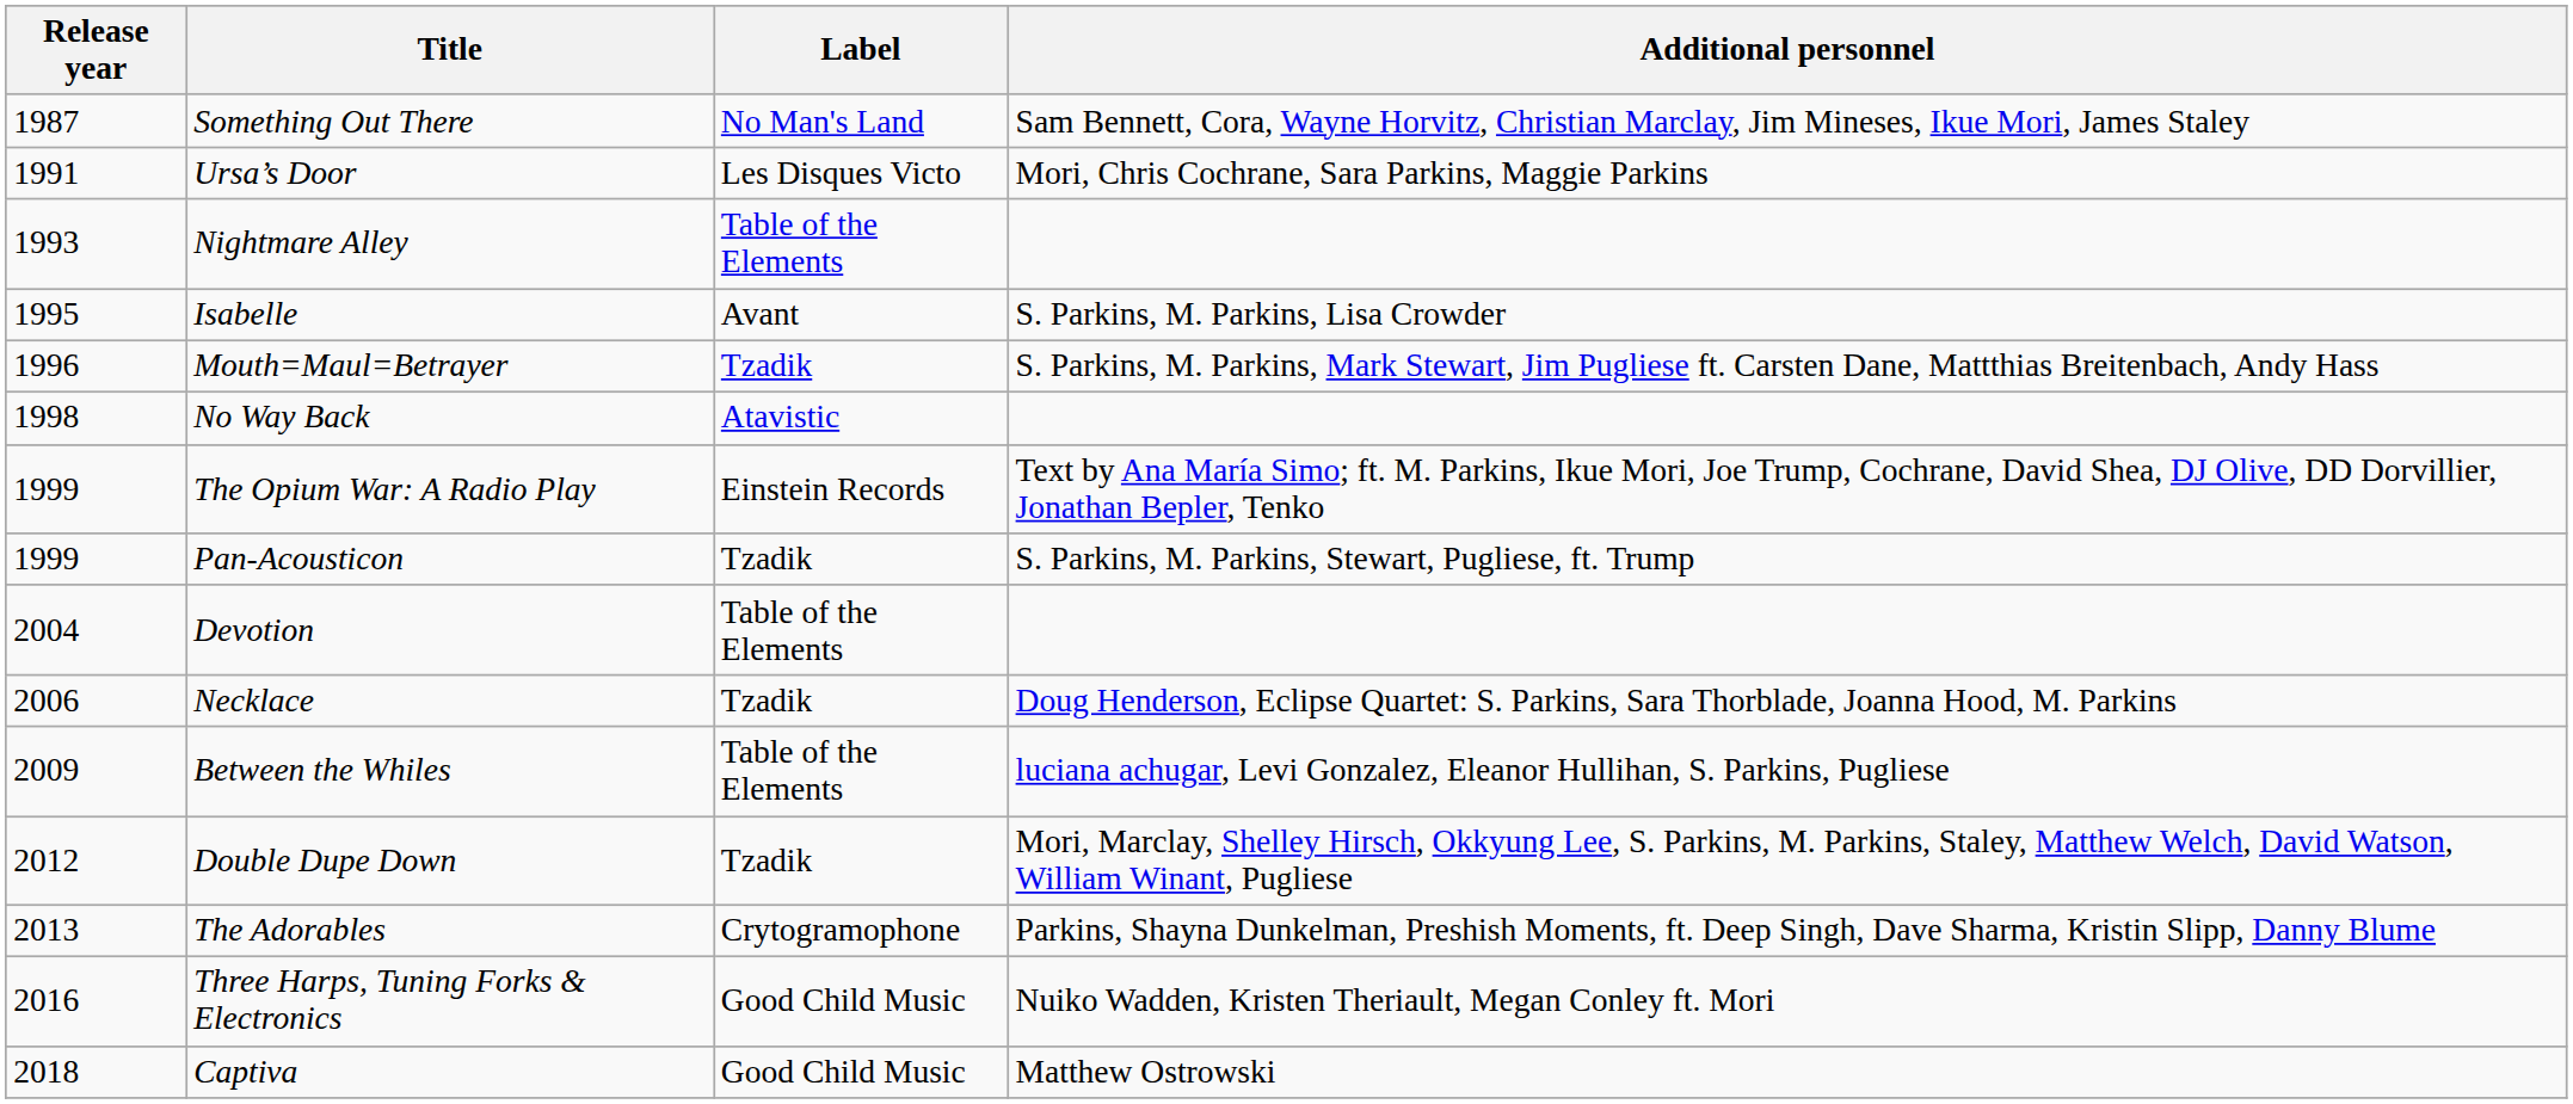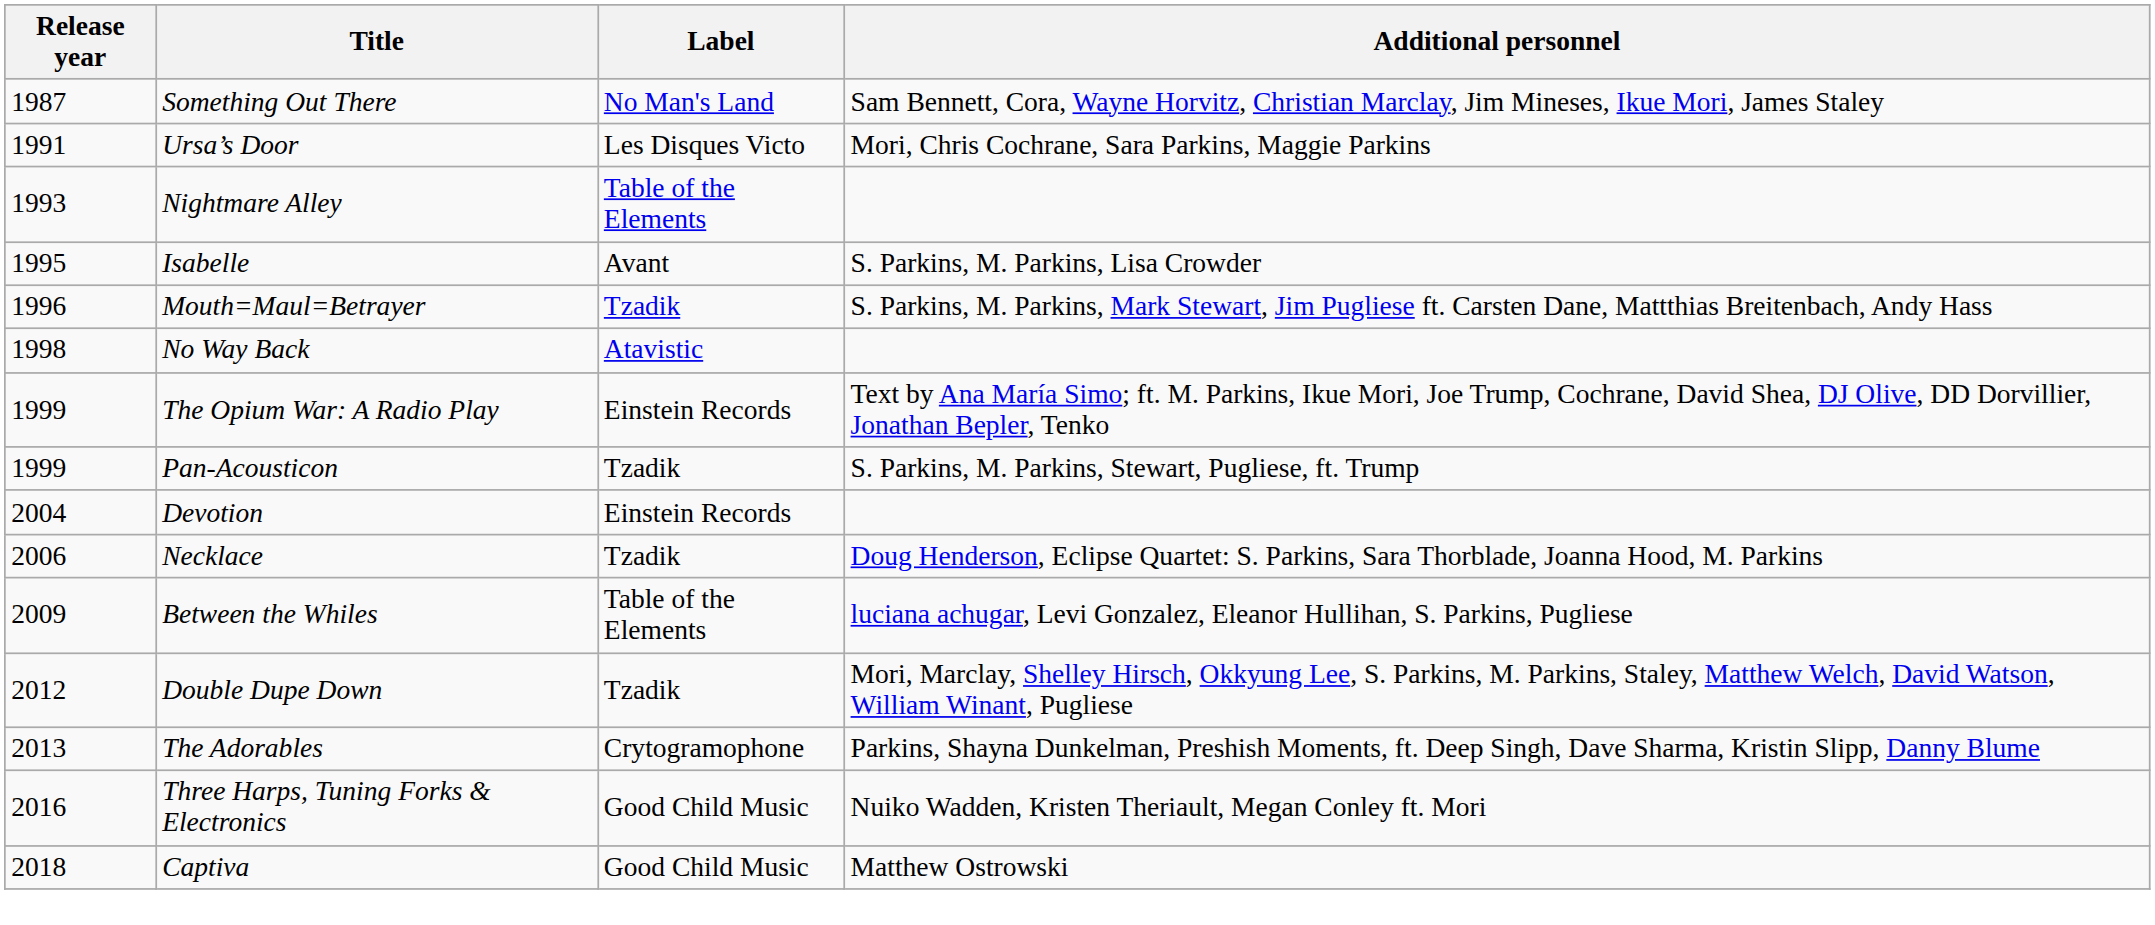Devotion | Label: Table of the Elements -> Einstein Records
